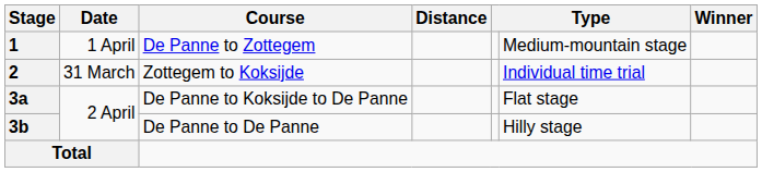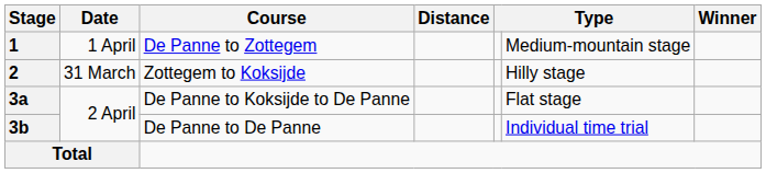2 | column 6: Individual time trial -> Hilly stage
3b | column 6: Hilly stage -> Individual time trial
